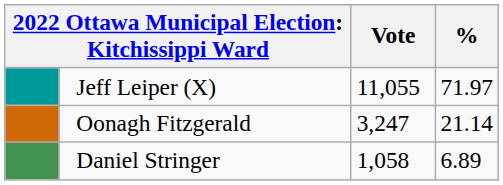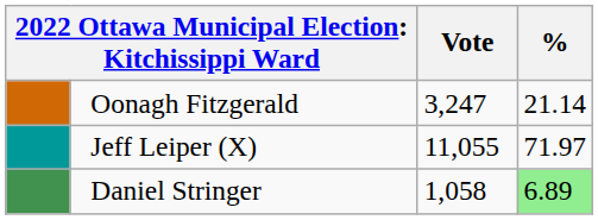rows swapped: Jeff Leiper (X) <-> Oonagh Fitzgerald
Daniel Stringer | %: no background -> lightgreen background
